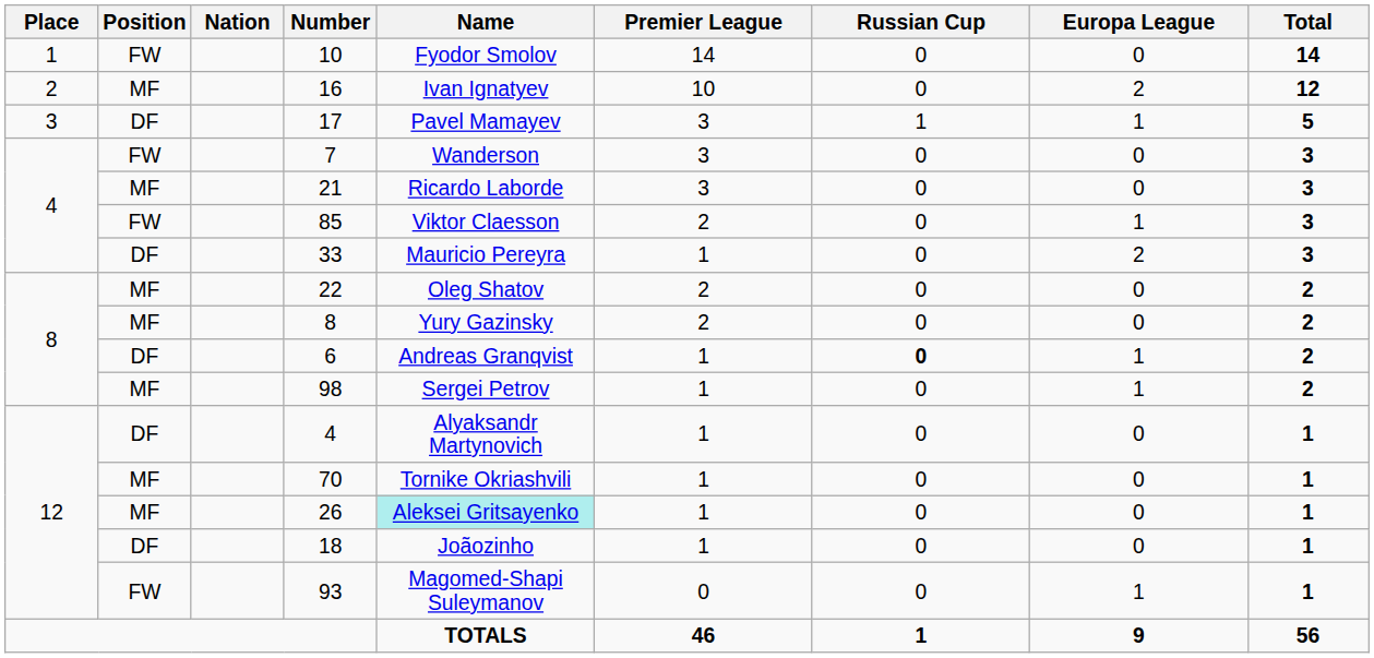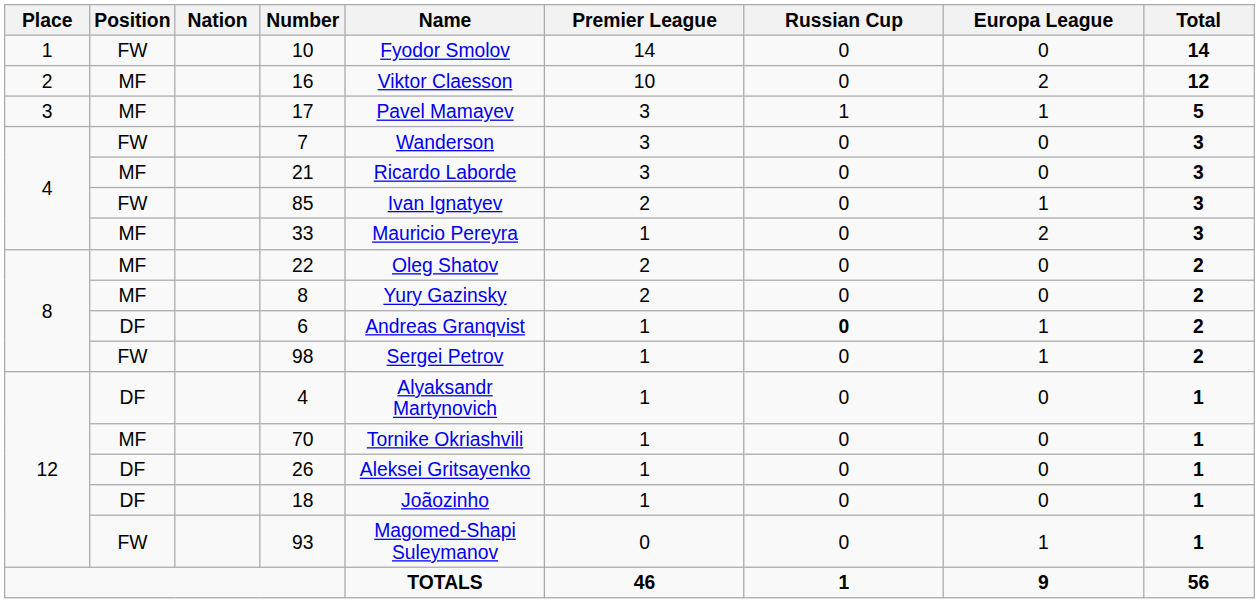16 | Name: Ivan Ignatyev -> Viktor Claesson
17 | Position: DF -> MF
85 | Name: Viktor Claesson -> Ivan Ignatyev
33 | Position: DF -> MF
98 | Position: MF -> FW
26 | Position: MF -> DF
26 | Name: paleturquoise background -> no background
